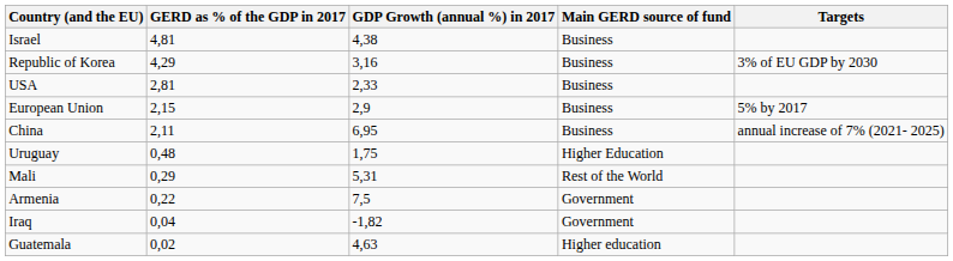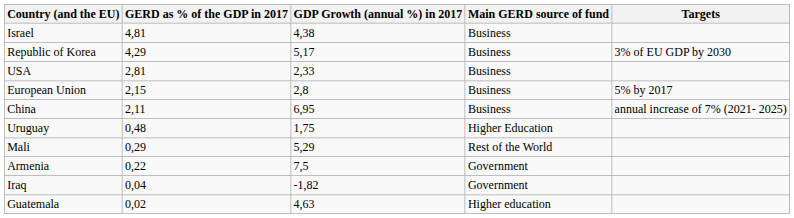Republic of Korea | GDP Growth (annual %) in 2017: 3,16 -> 5,17
European Union | GDP Growth (annual %) in 2017: 2,9 -> 2,8
Mali | GDP Growth (annual %) in 2017: 5,31 -> 5,29
